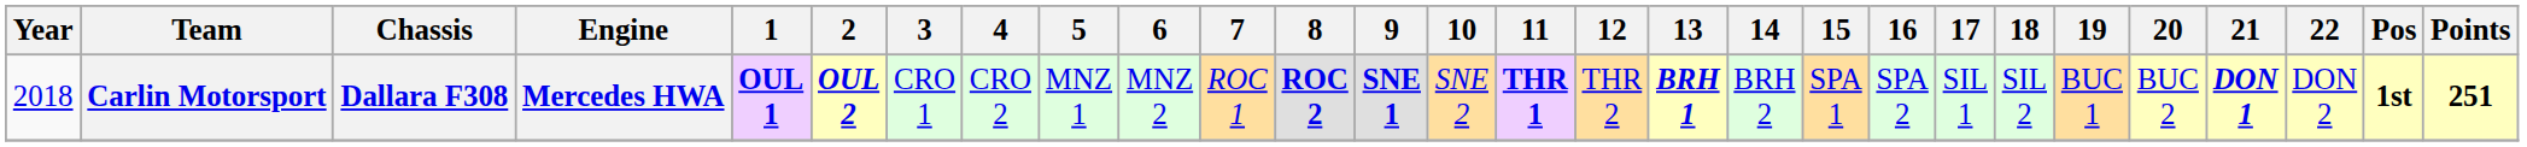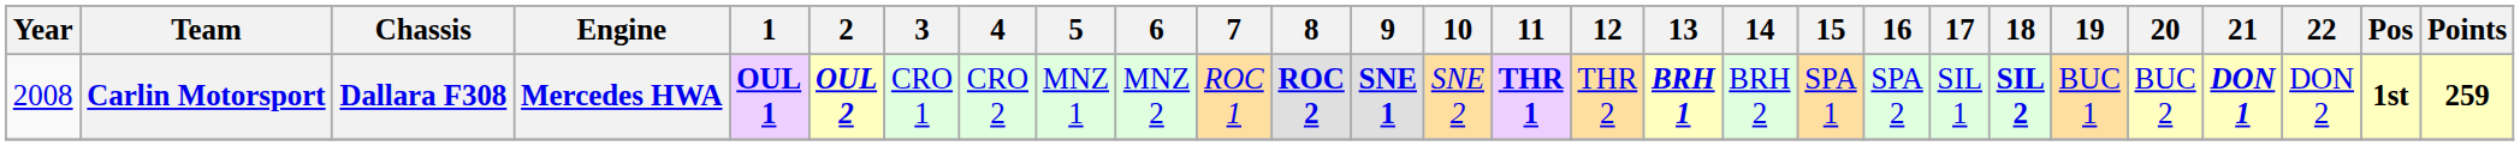Carlin Motorsport | Year: 2018 -> 2008
Carlin Motorsport | 18: normal -> bold
Carlin Motorsport | Points: 251 -> 259
